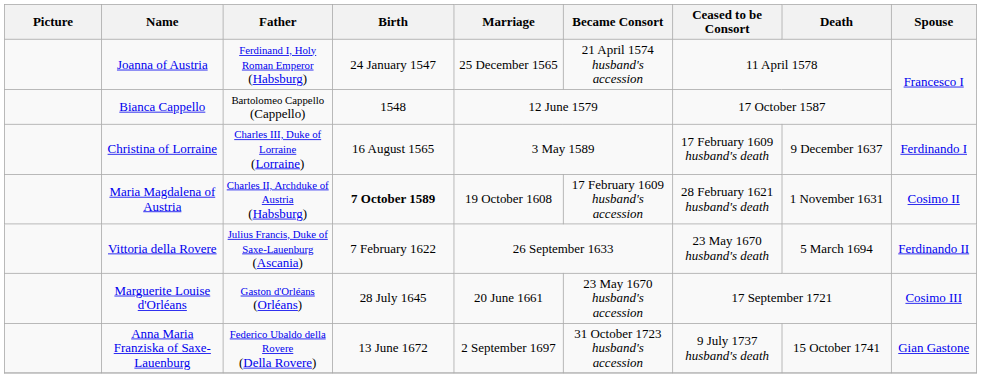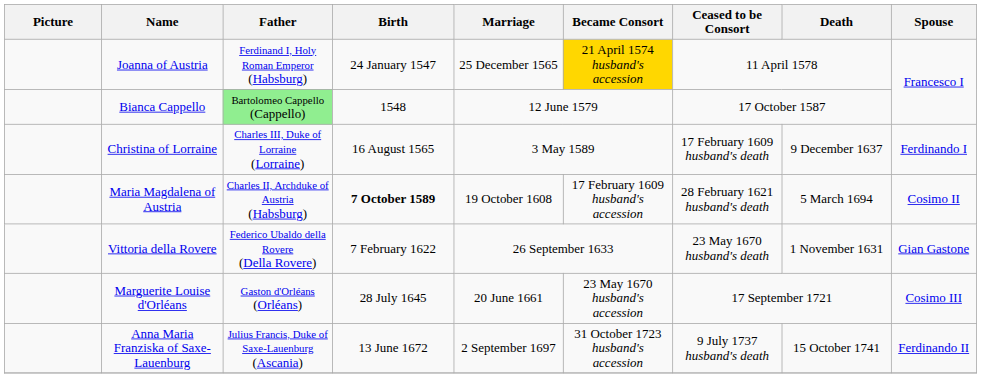Joanna of Austria | Became Consort: no background -> gold background
Bianca Cappello | Father: no background -> lightgreen background
Maria Magdalena of Austria | Death: 1 November 1631 -> 5 March 1694
Vittoria della Rovere | Father: Julius Francis, Duke of Saxe-Lauenburg (Ascania) -> Federico Ubaldo della Rovere (Della Rovere)
Vittoria della Rovere | Death: 5 March 1694 -> 1 November 1631
Vittoria della Rovere | Spouse: Ferdinando II -> Gian Gastone
Anna Maria Franziska of Saxe-Lauenburg | Father: Federico Ubaldo della Rovere (Della Rovere) -> Julius Francis, Duke of Saxe-Lauenburg (Ascania)
Anna Maria Franziska of Saxe-Lauenburg | Spouse: Gian Gastone -> Ferdinando II
